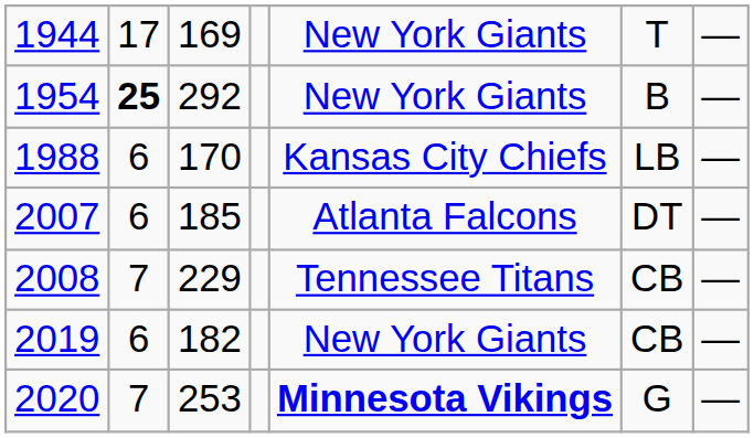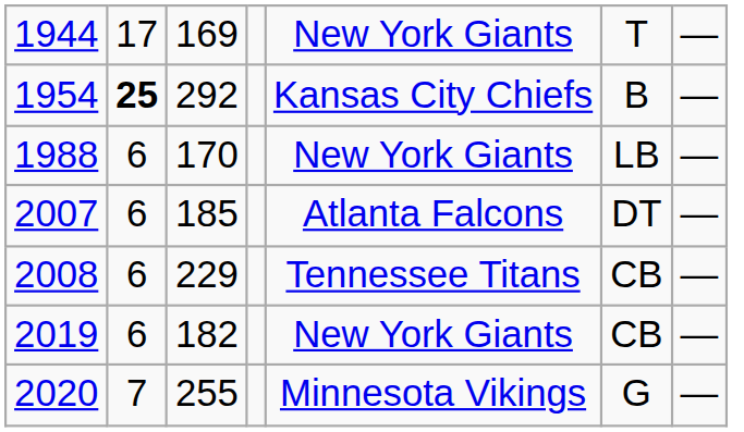1954 | column 5: New York Giants -> Kansas City Chiefs
1988 | column 5: Kansas City Chiefs -> New York Giants
2008 | column 2: 7 -> 6
2020 | column 3: 253 -> 255
2020 | column 5: bold -> normal
